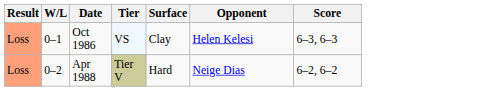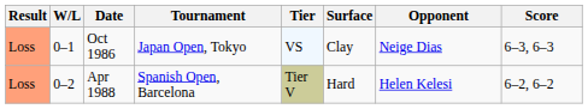+ column: Tournament | Japan Open, Tokyo | Spanish Open, Barcelona
Oct 1986 | Opponent: Helen Kelesi -> Neige Dias
Apr 1988 | Opponent: Neige Dias -> Helen Kelesi
